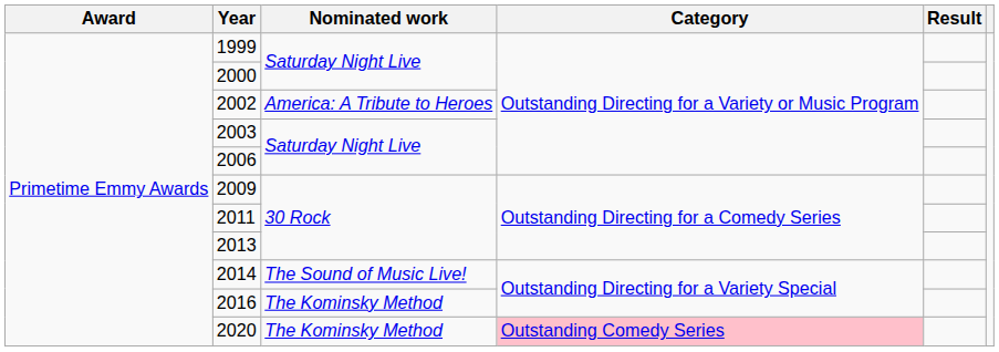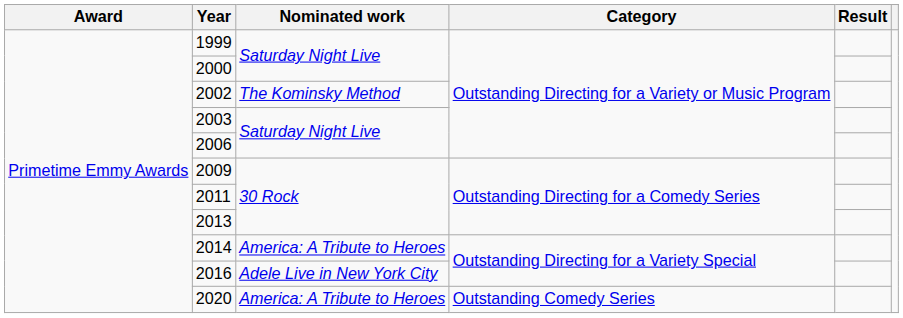2002 | Nominated work: America: A Tribute to Heroes -> The Kominsky Method
2014 | Nominated work: The Sound of Music Live! -> America: A Tribute to Heroes
2016 | Nominated work: The Kominsky Method -> Adele Live in New York City
2020 | Nominated work: The Kominsky Method -> America: A Tribute to Heroes
2020 | Category: pink background -> no background
